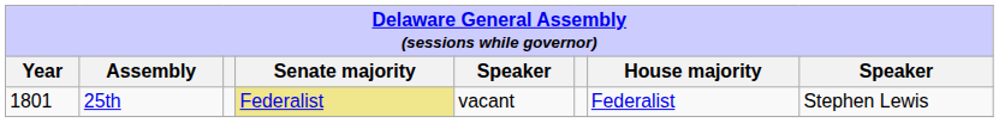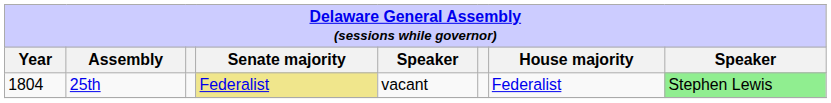25th | Year: 1801 -> 1804
25th | column 8: no background -> lightgreen background
